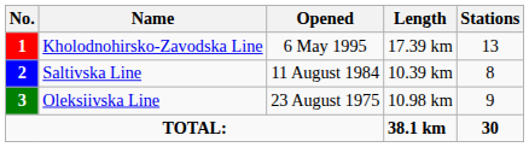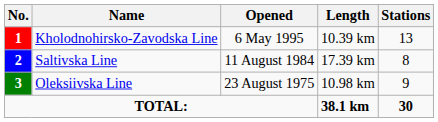Kholodnohirsko-Zavodska Line | Length: 17.39 km -> 10.39 km
Saltivska Line | Length: 10.39 km -> 17.39 km
